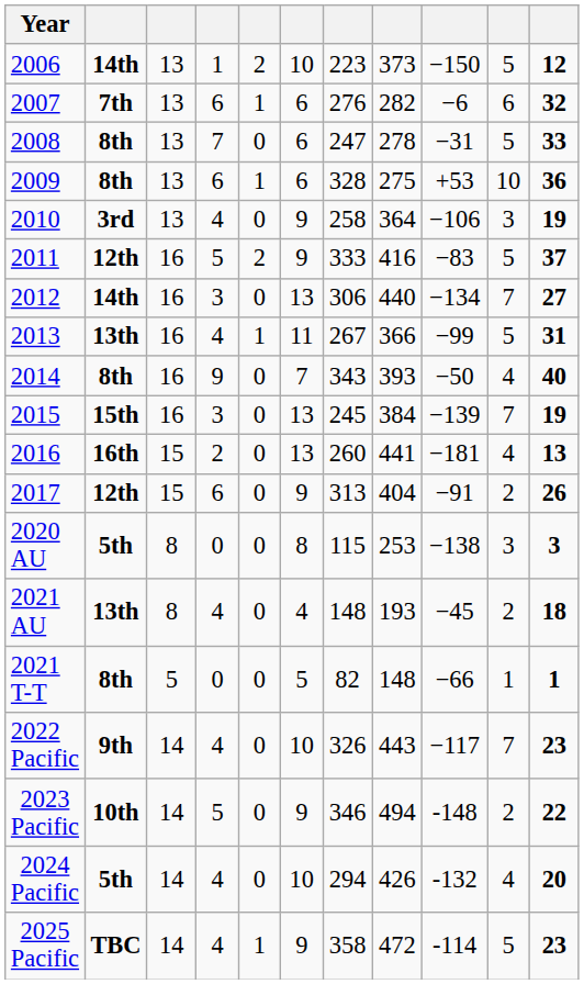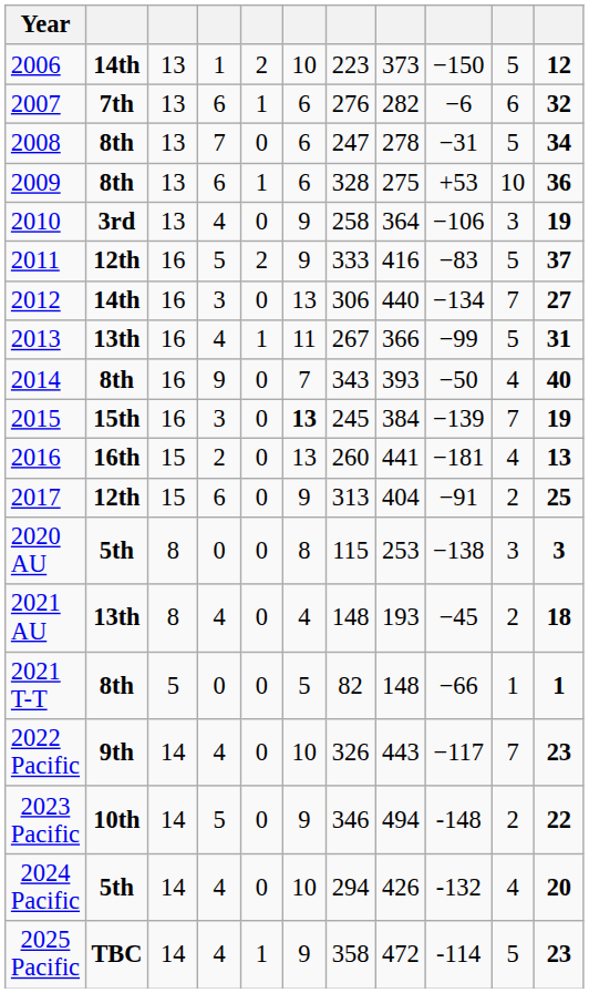2008 | column 11: 33 -> 34
2015 | column 6: normal -> bold
2017 | column 11: 26 -> 25
